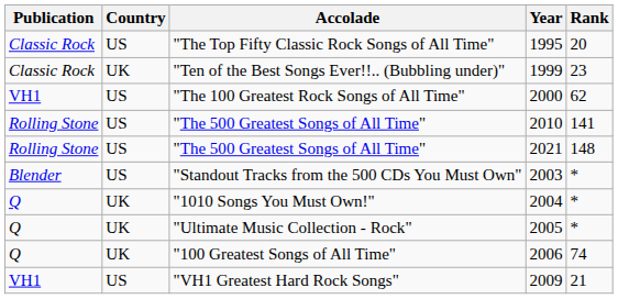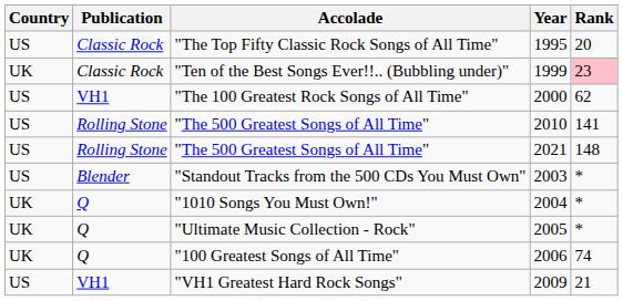columns swapped: Publication <-> Country
"Ten of the Best Songs Ever!!.. (Bubbling under)" | Rank: no background -> pink background
